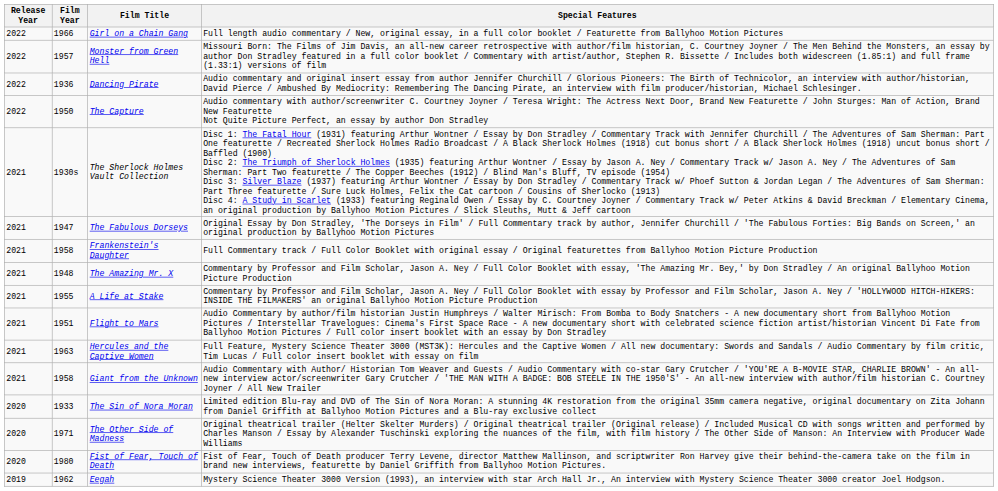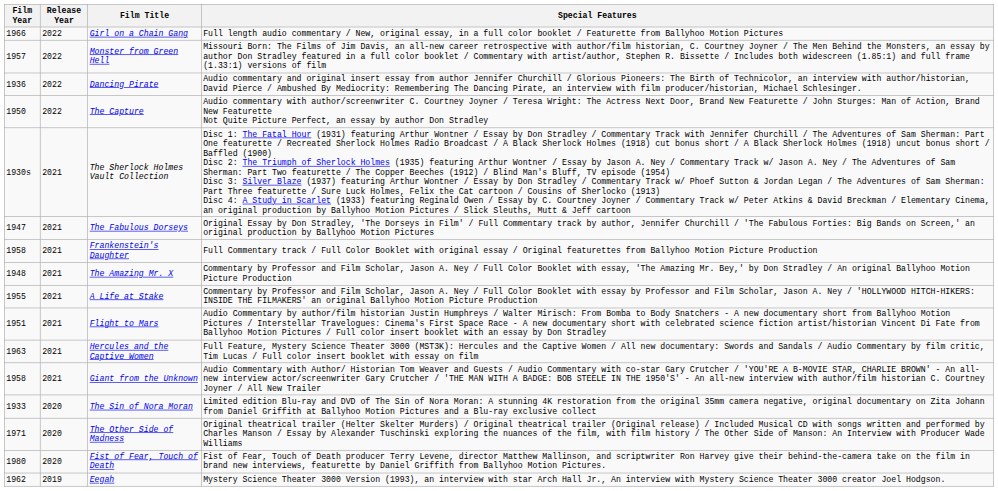columns swapped: Release Year <-> Film Year
